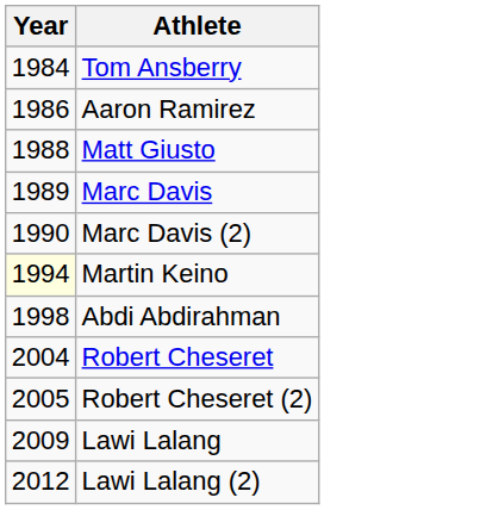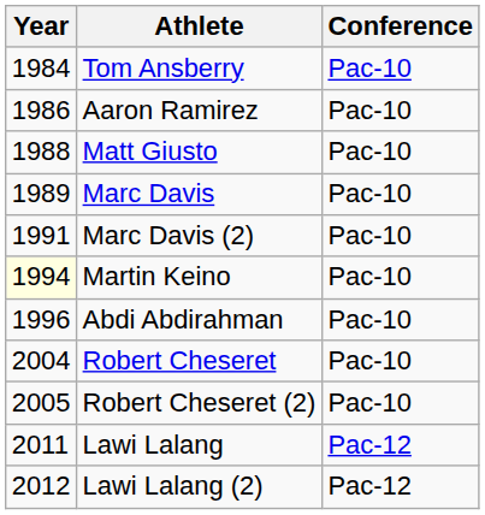+ column: Conference | Pac-10 | Pac-10 | Pac-10 | Pac-10 | Pac-10 | Pac-10 | Pac-10 | Pac-10 | Pac-10 | Pac-12 | Pac-12
Marc Davis (2) | Year: 1990 -> 1991
Abdi Abdirahman | Year: 1998 -> 1996
Lawi Lalang | Year: 2009 -> 2011
